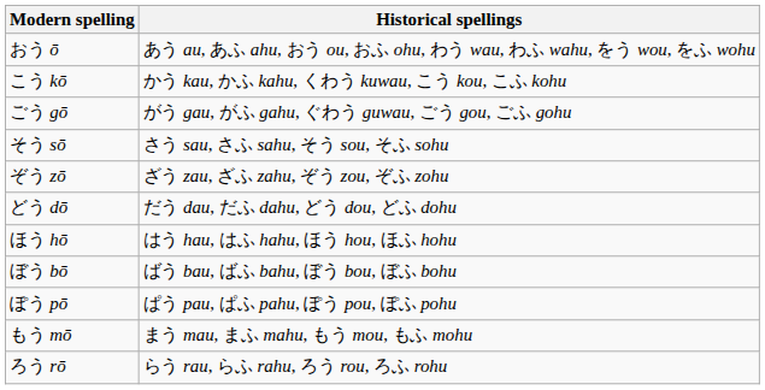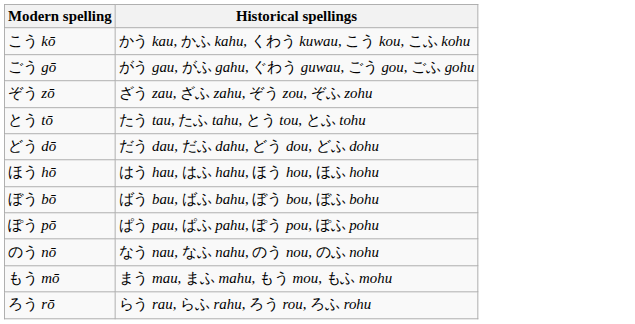- row: おう ō | あう au, あふ ahu, おう ou, おふ ohu, わう wau, わふ wahu, をう wou, をふ wohu
- row: そう sō | さう sau, さふ sahu, そう sou, そふ sohu
+ row: とう tō | たう tau, たふ tahu, とう tou, とふ tohu
+ row: のう nō | なう nau, なふ nahu, のう nou, のふ nohu
